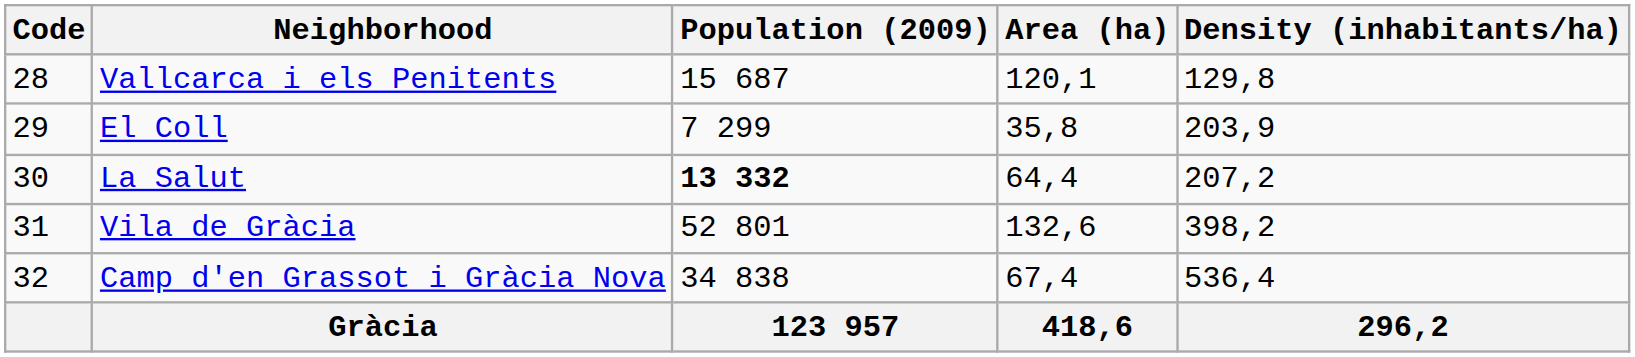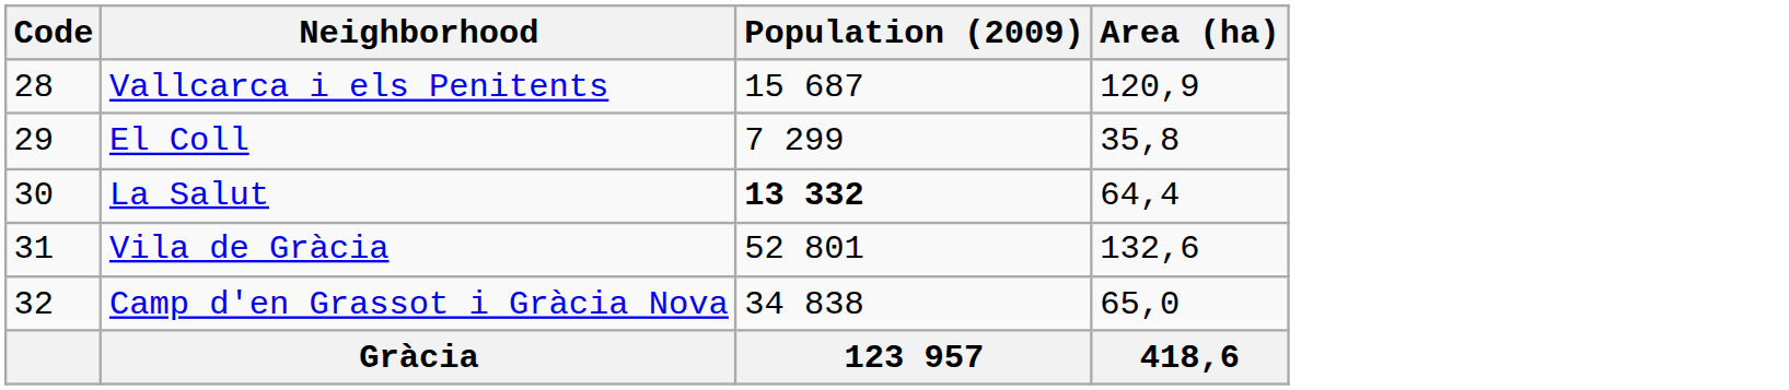- column: Density (inhabitants/ha) | 129,8 | 203,9 | 207,2 | 398,2 | 536,4 | 296,2
Vallcarca i els Penitents | Area (ha): 120,1 -> 120,9
Camp d'en Grassot i Gràcia Nova | Area (ha): 67,4 -> 65,0
